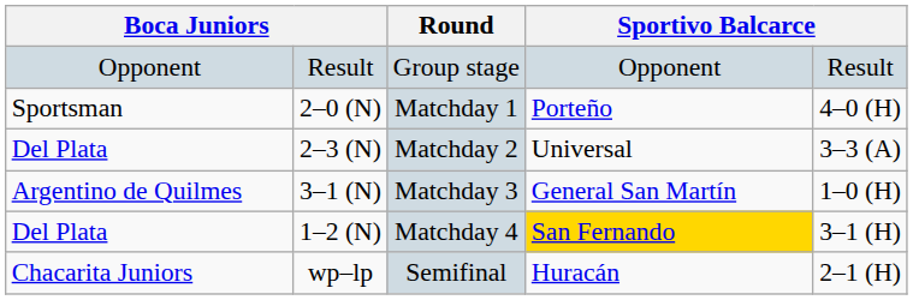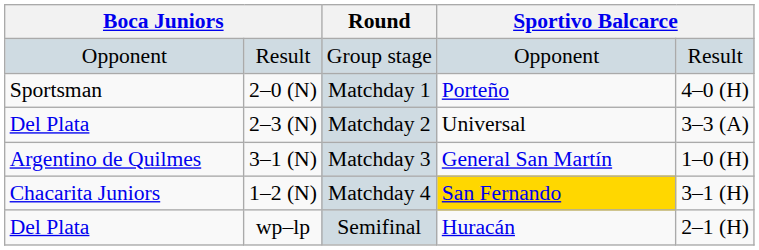Matchday 4 | column 1: Del Plata -> Chacarita Juniors
Semifinal | column 1: Chacarita Juniors -> Del Plata
